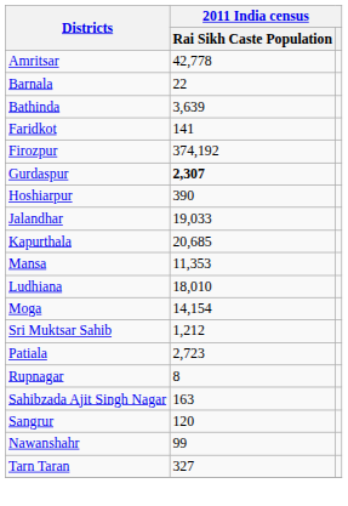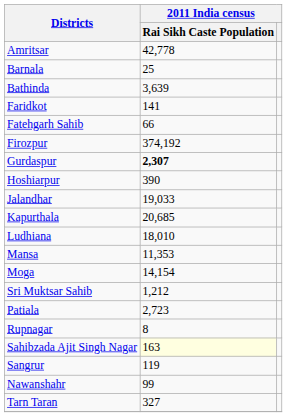Barnala | 2011 India census / Rai Sikh Caste Population: 22 -> 25
+ row: Fatehgarh Sahib | 66
rows swapped: Ludhiana <-> Mansa
Sahibzada Ajit Singh Nagar | 2011 India census / Rai Sikh Caste Population: no background -> lightyellow background
Sangrur | 2011 India census / Rai Sikh Caste Population: 120 -> 119
